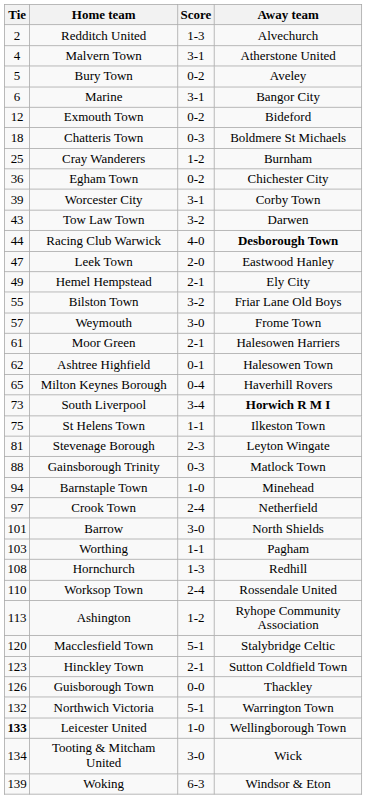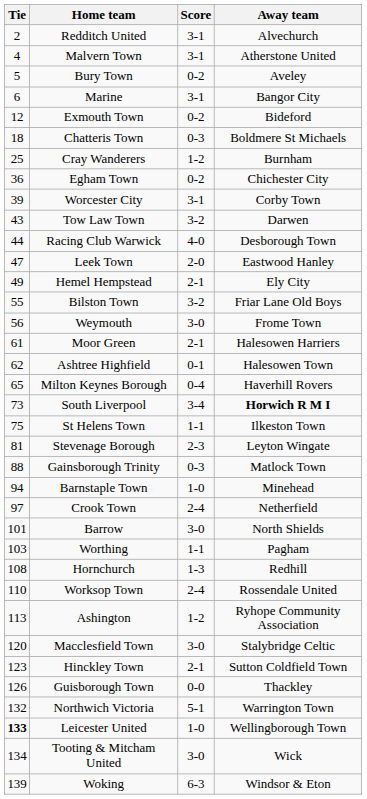Redditch United | Score: 1-3 -> 3-1
Racing Club Warwick | Away team: bold -> normal
Weymouth | Tie: 57 -> 56
Macclesfield Town | Score: 5-1 -> 3-0
